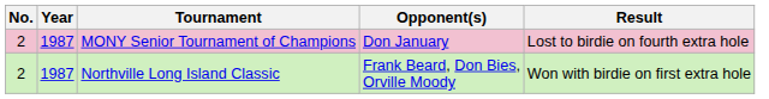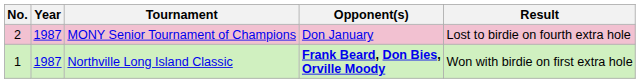Northville Long Island Classic | No.: 2 -> 1
Northville Long Island Classic | Opponent(s): normal -> bold
